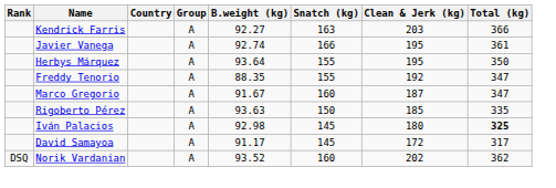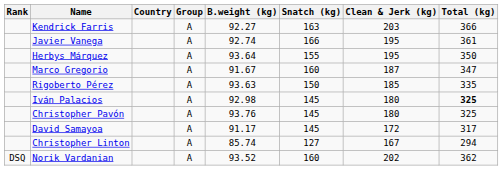- row: Freddy Tenorio | A | 88.35 | 155 | 192 | 347
+ row: Christopher Pavón | A | 93.76 | 145 | 180 | 325
+ row: Christopher Linton | A | 85.74 | 127 | 167 | 294
